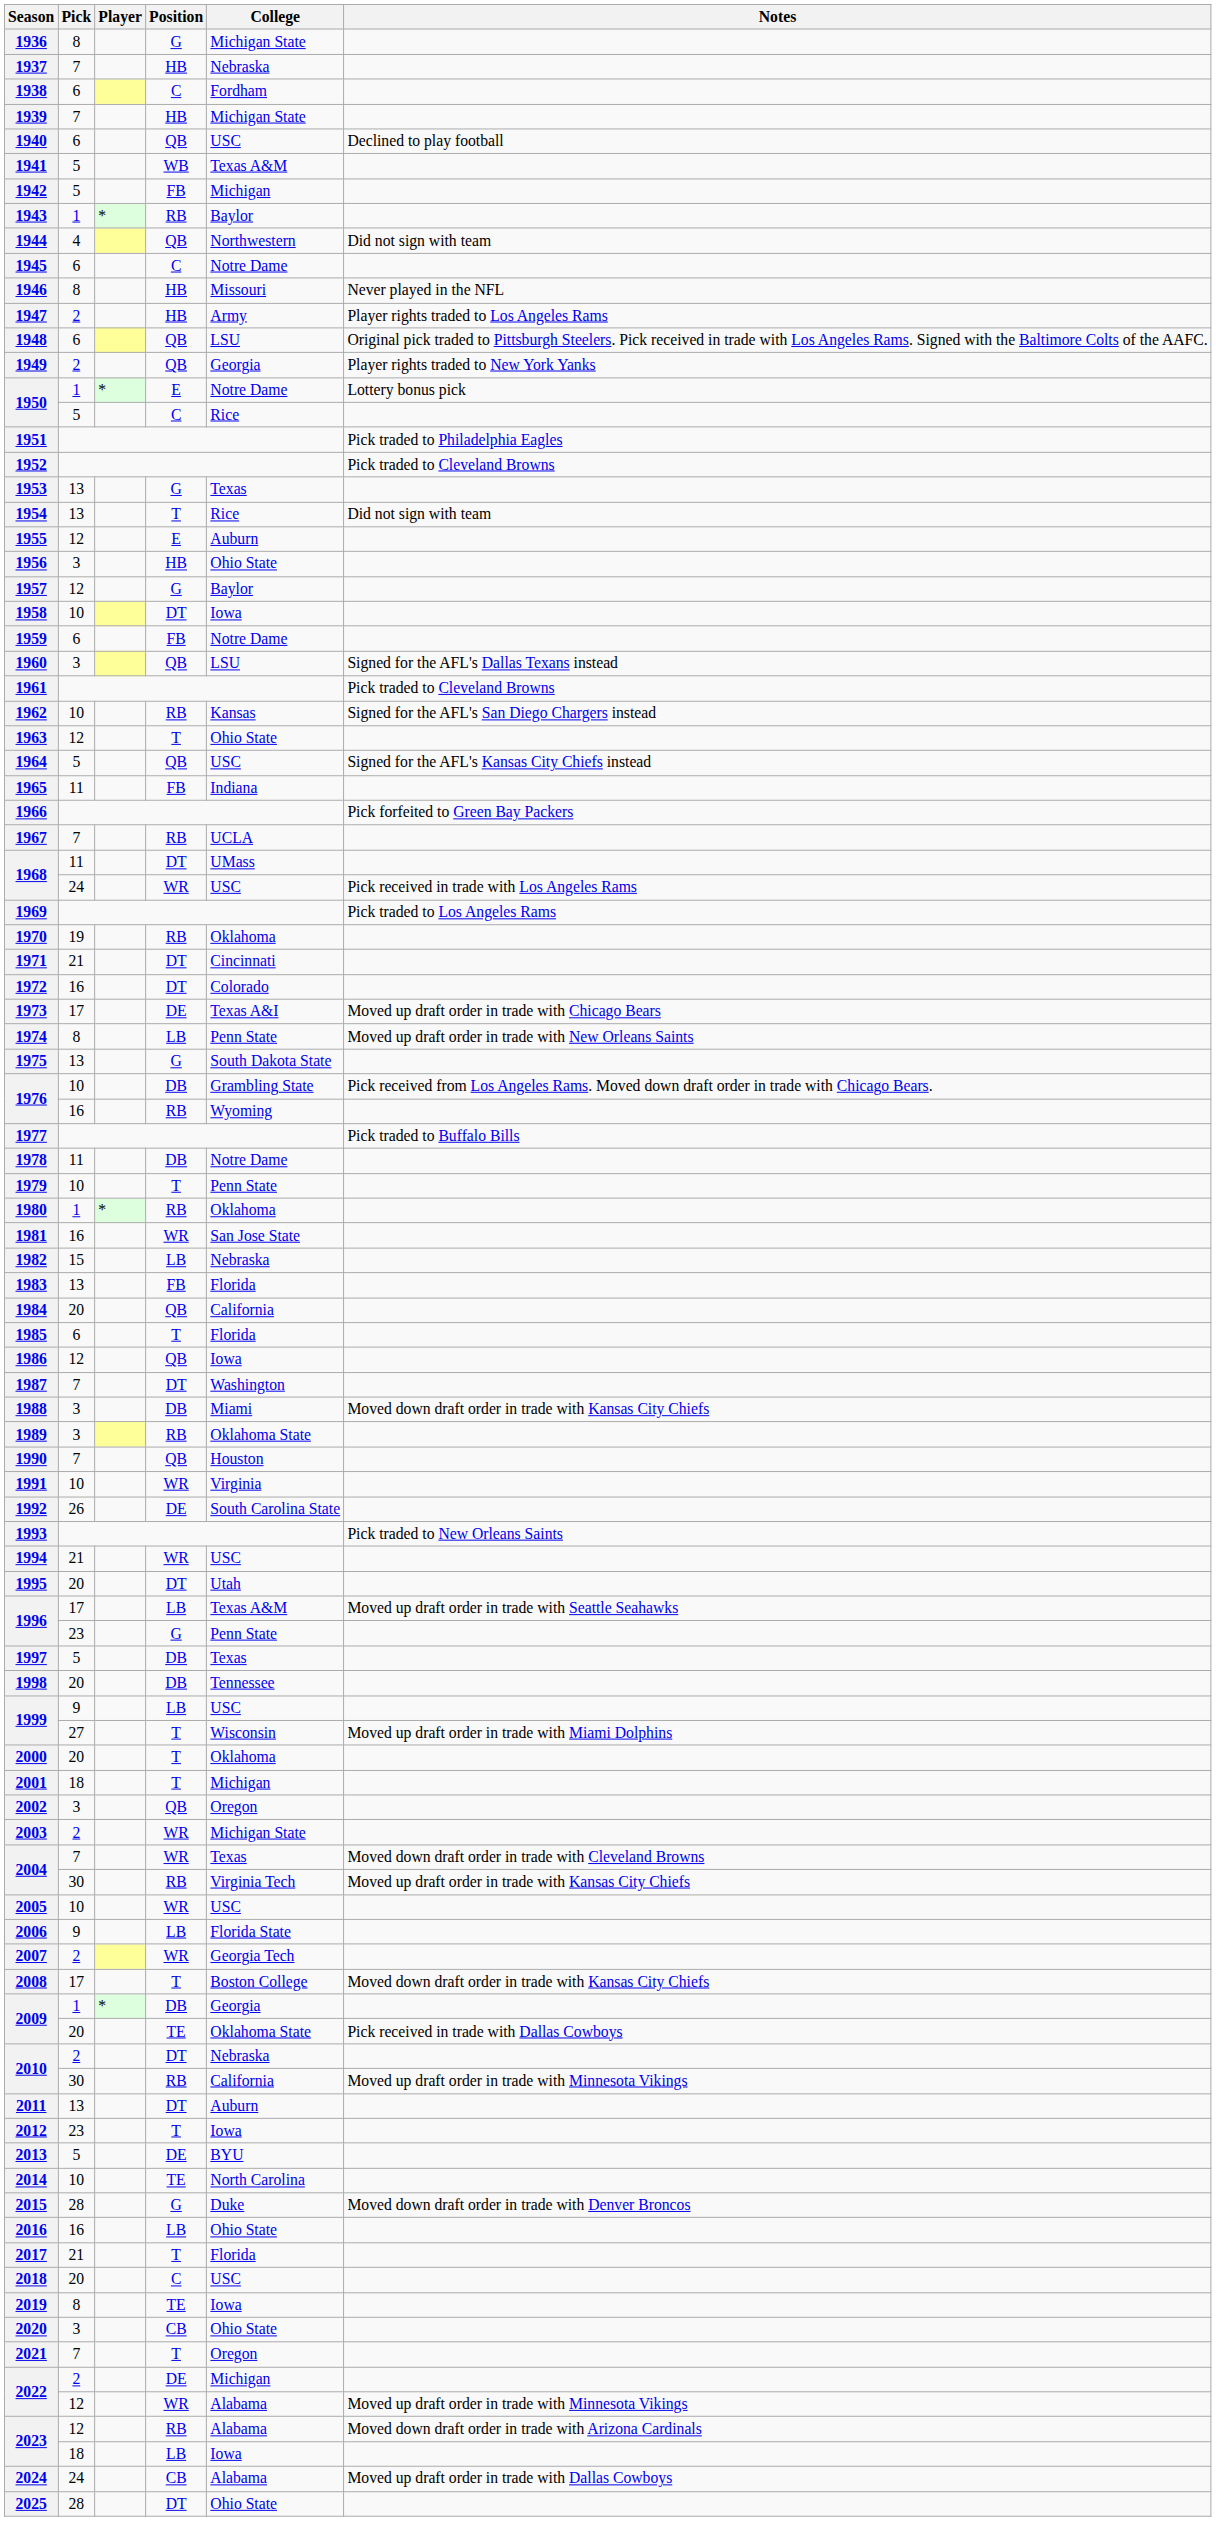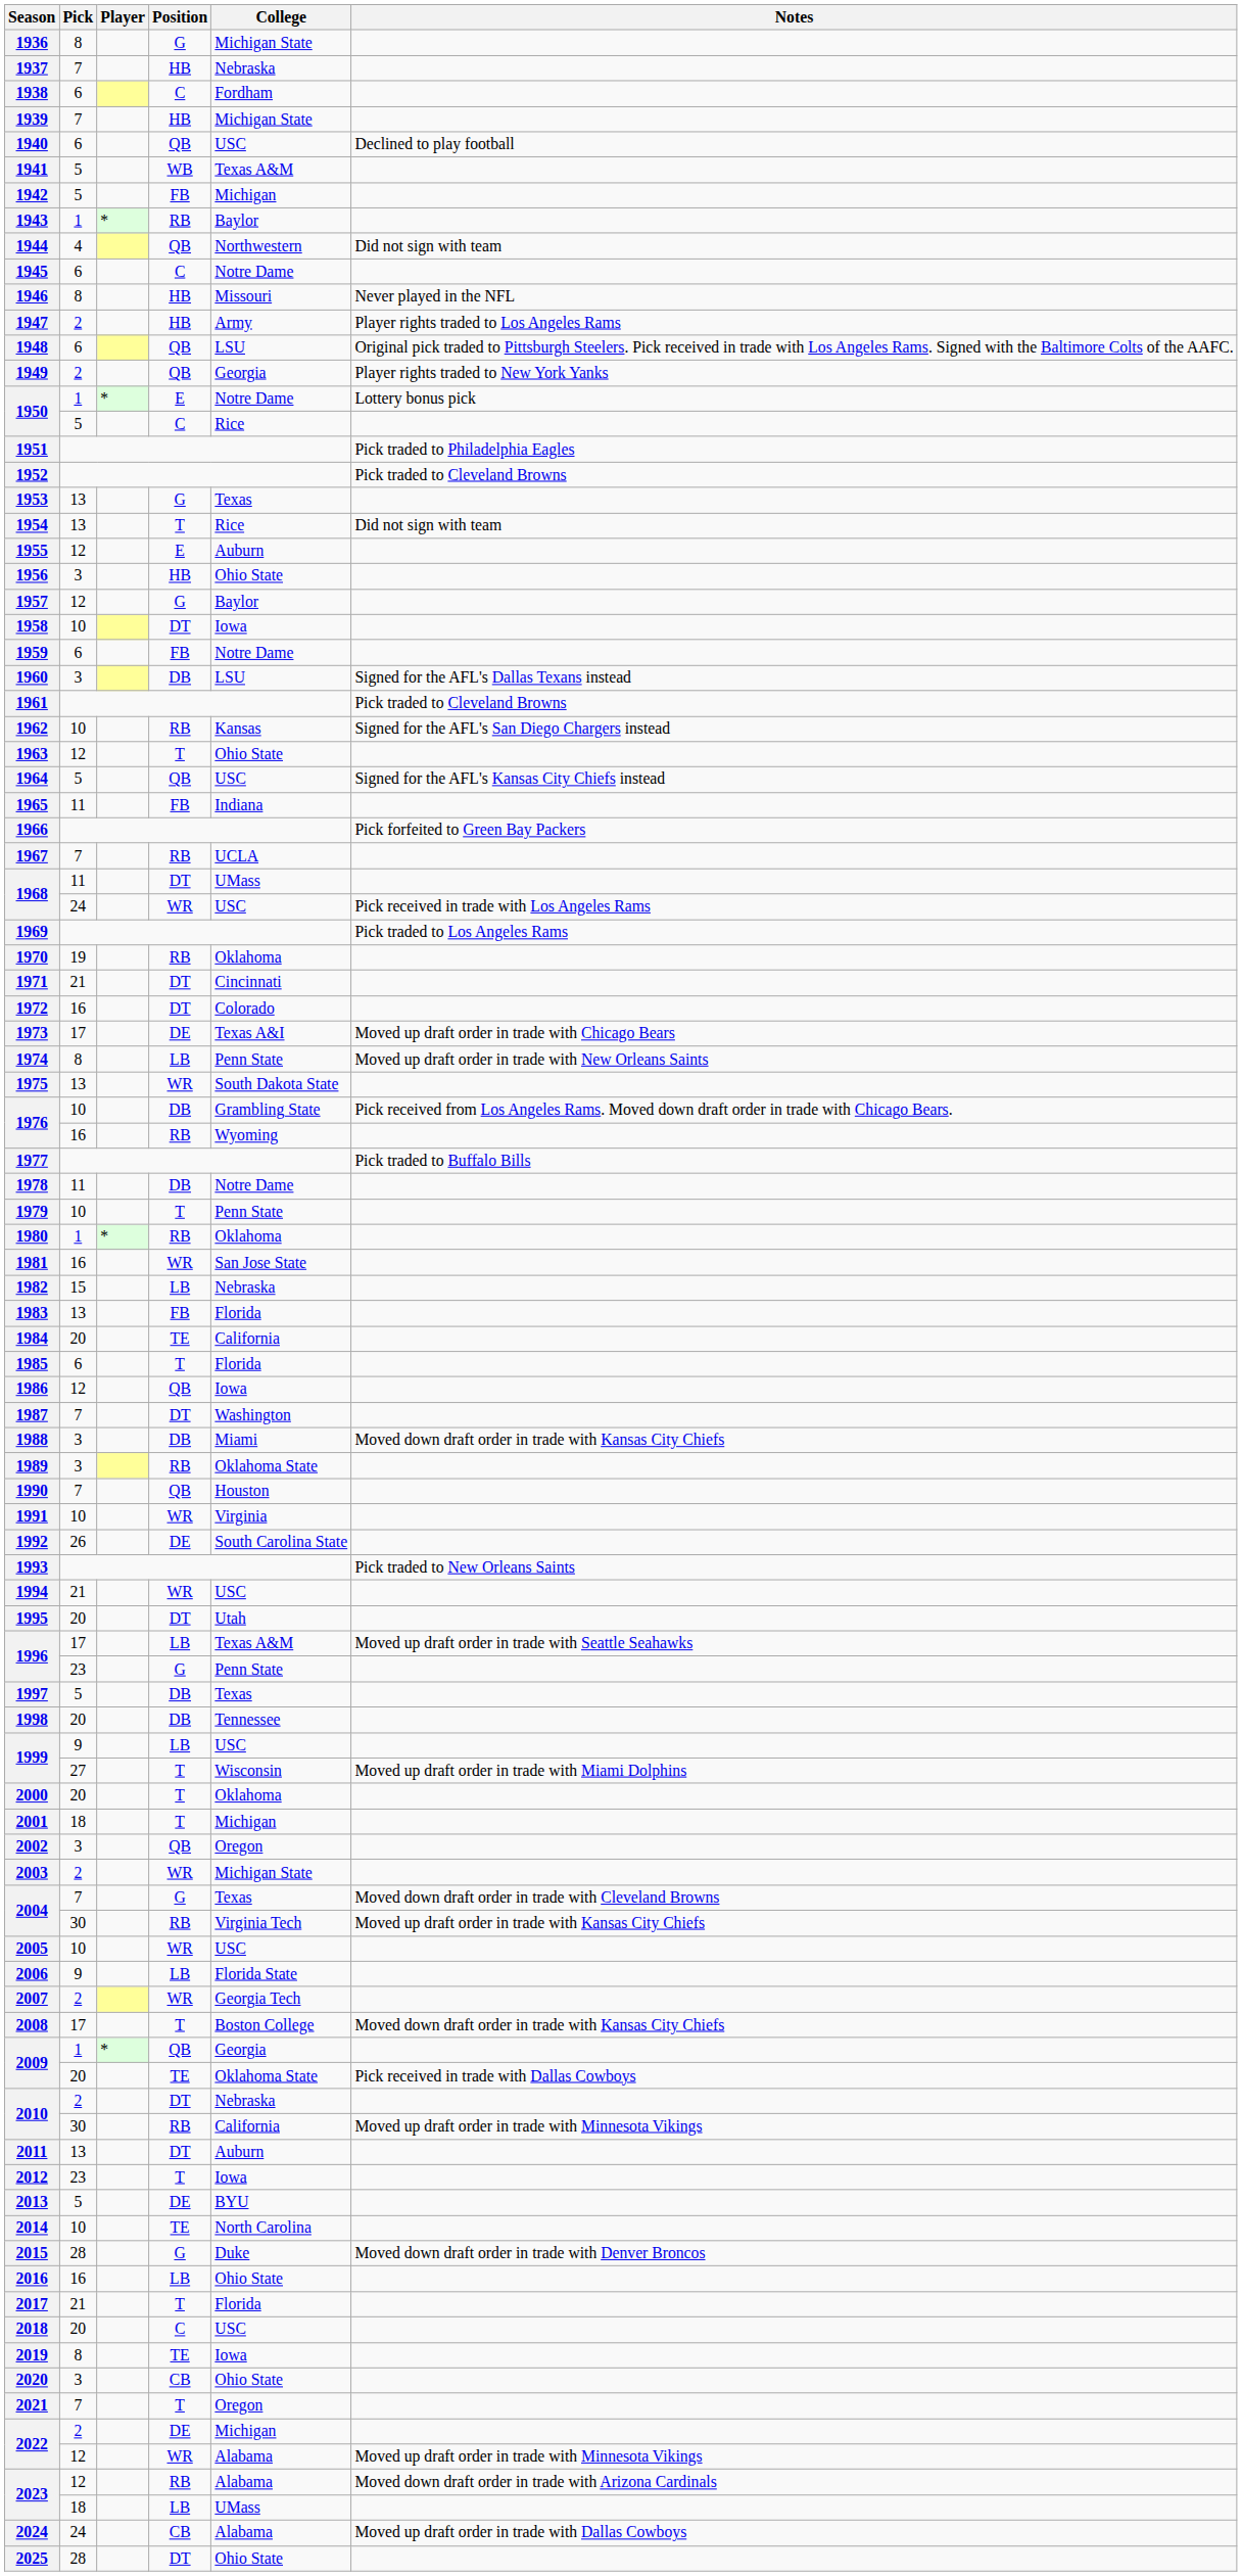1960 | Position: QB -> DB
1975 | Position: G -> WR
1984 | Position: QB -> TE
2004 / 7 | Position: WR -> G
2009 / 1 | Position: DB -> QB
2023 / 18 | College: Iowa -> UMass
